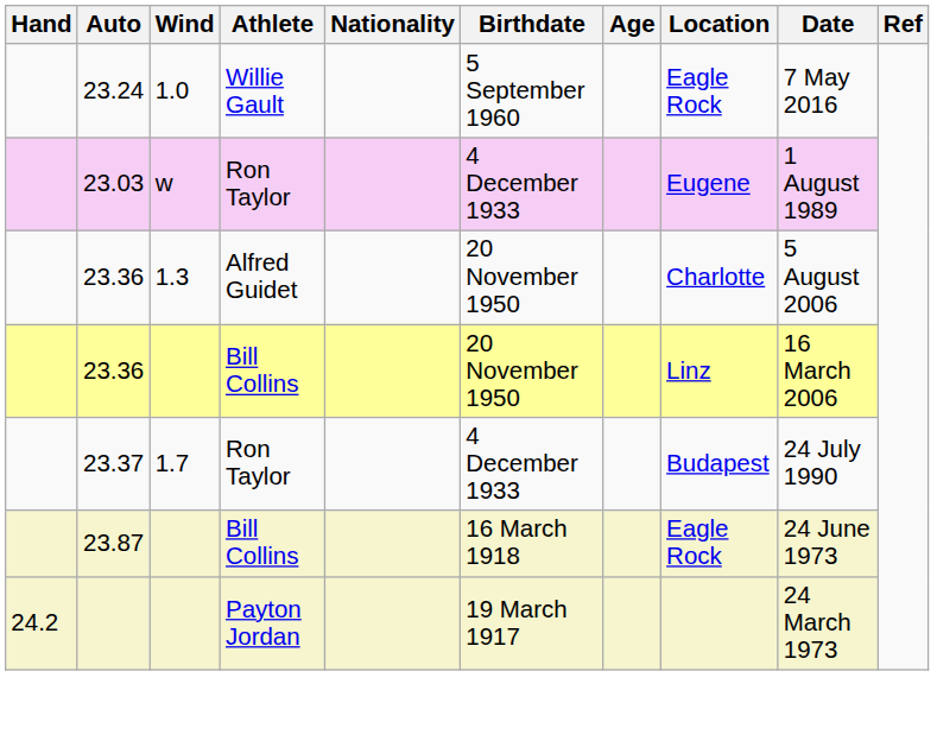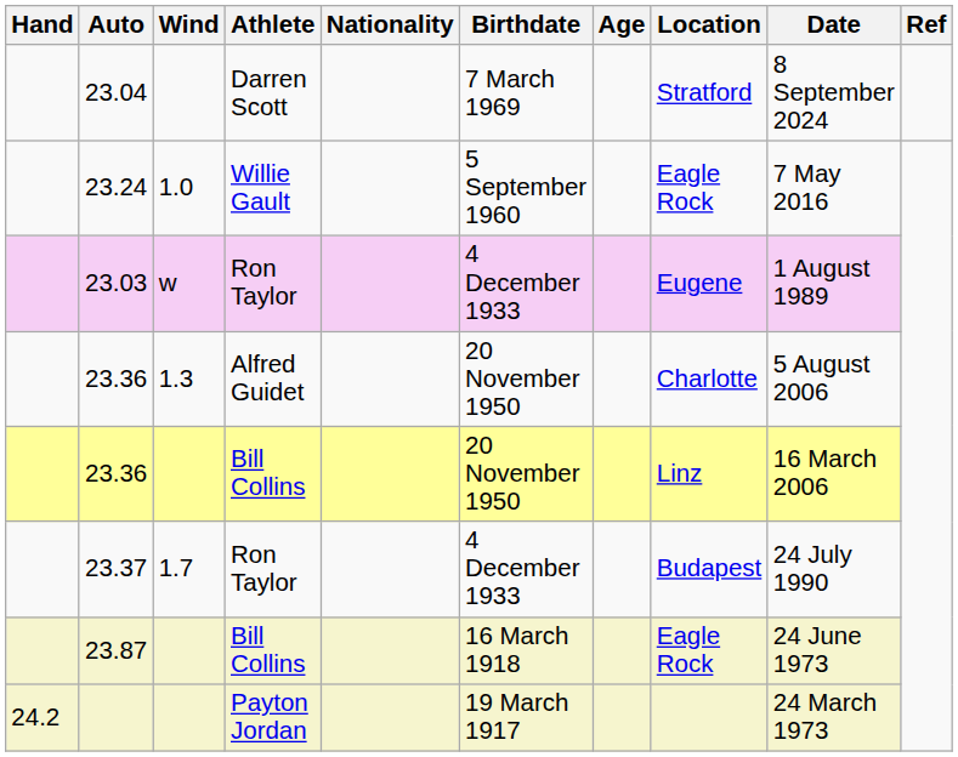+ row: 23.04 | Darren Scott | 7 March 1969 | Stratford | 8 September 2024
